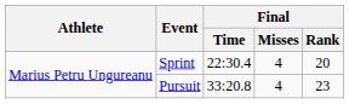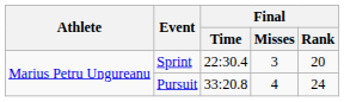Sprint | Final / Misses: 4 -> 3
Pursuit | Final / Rank: 23 -> 24
